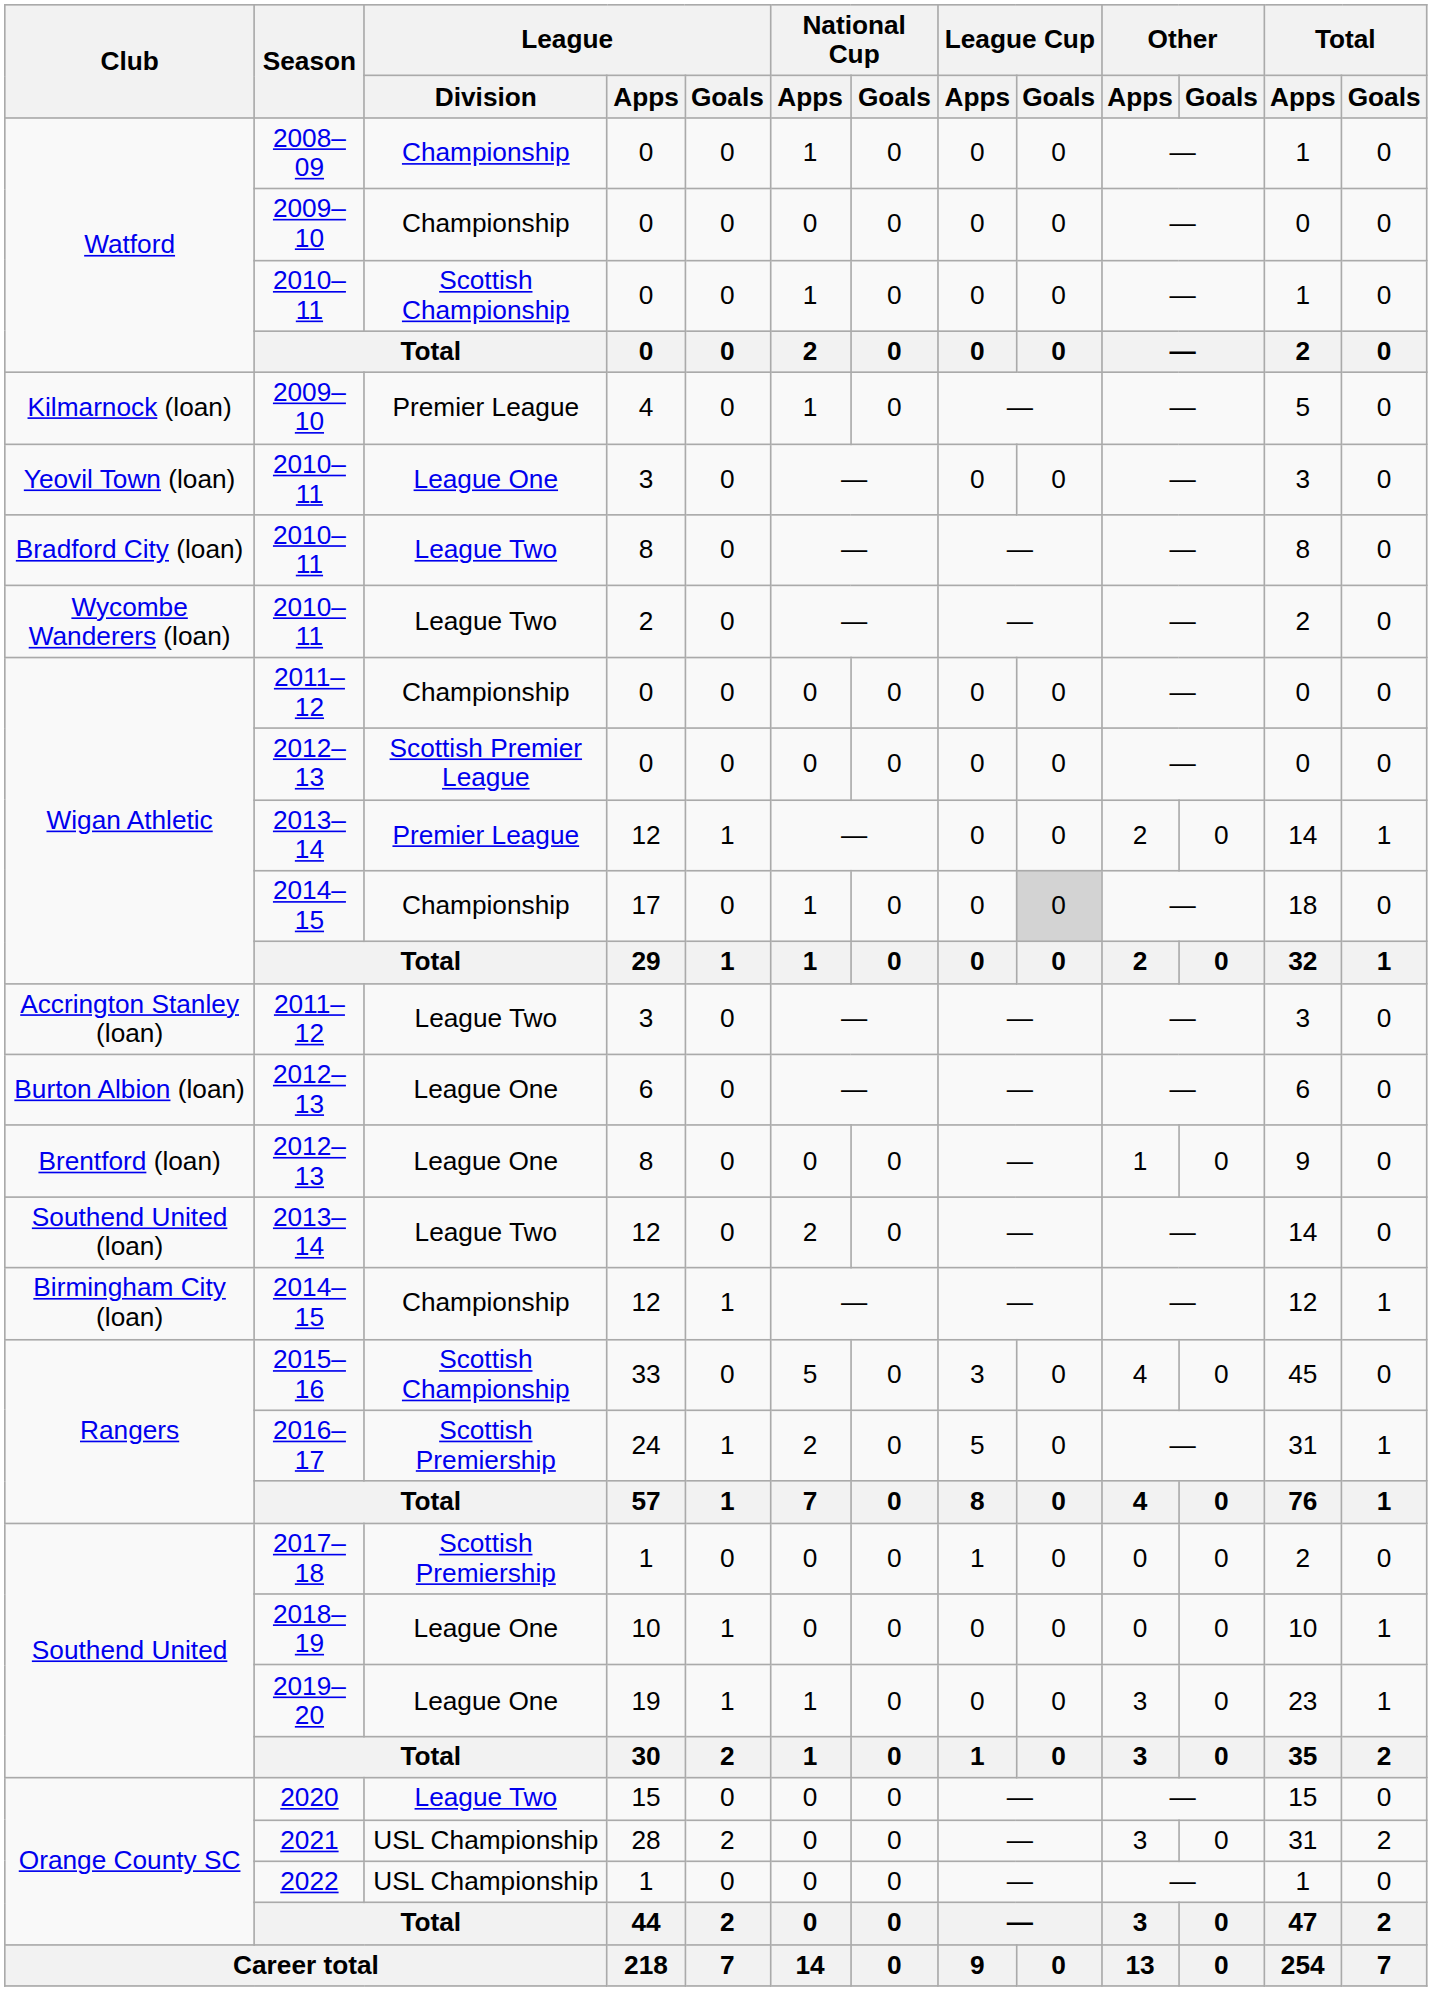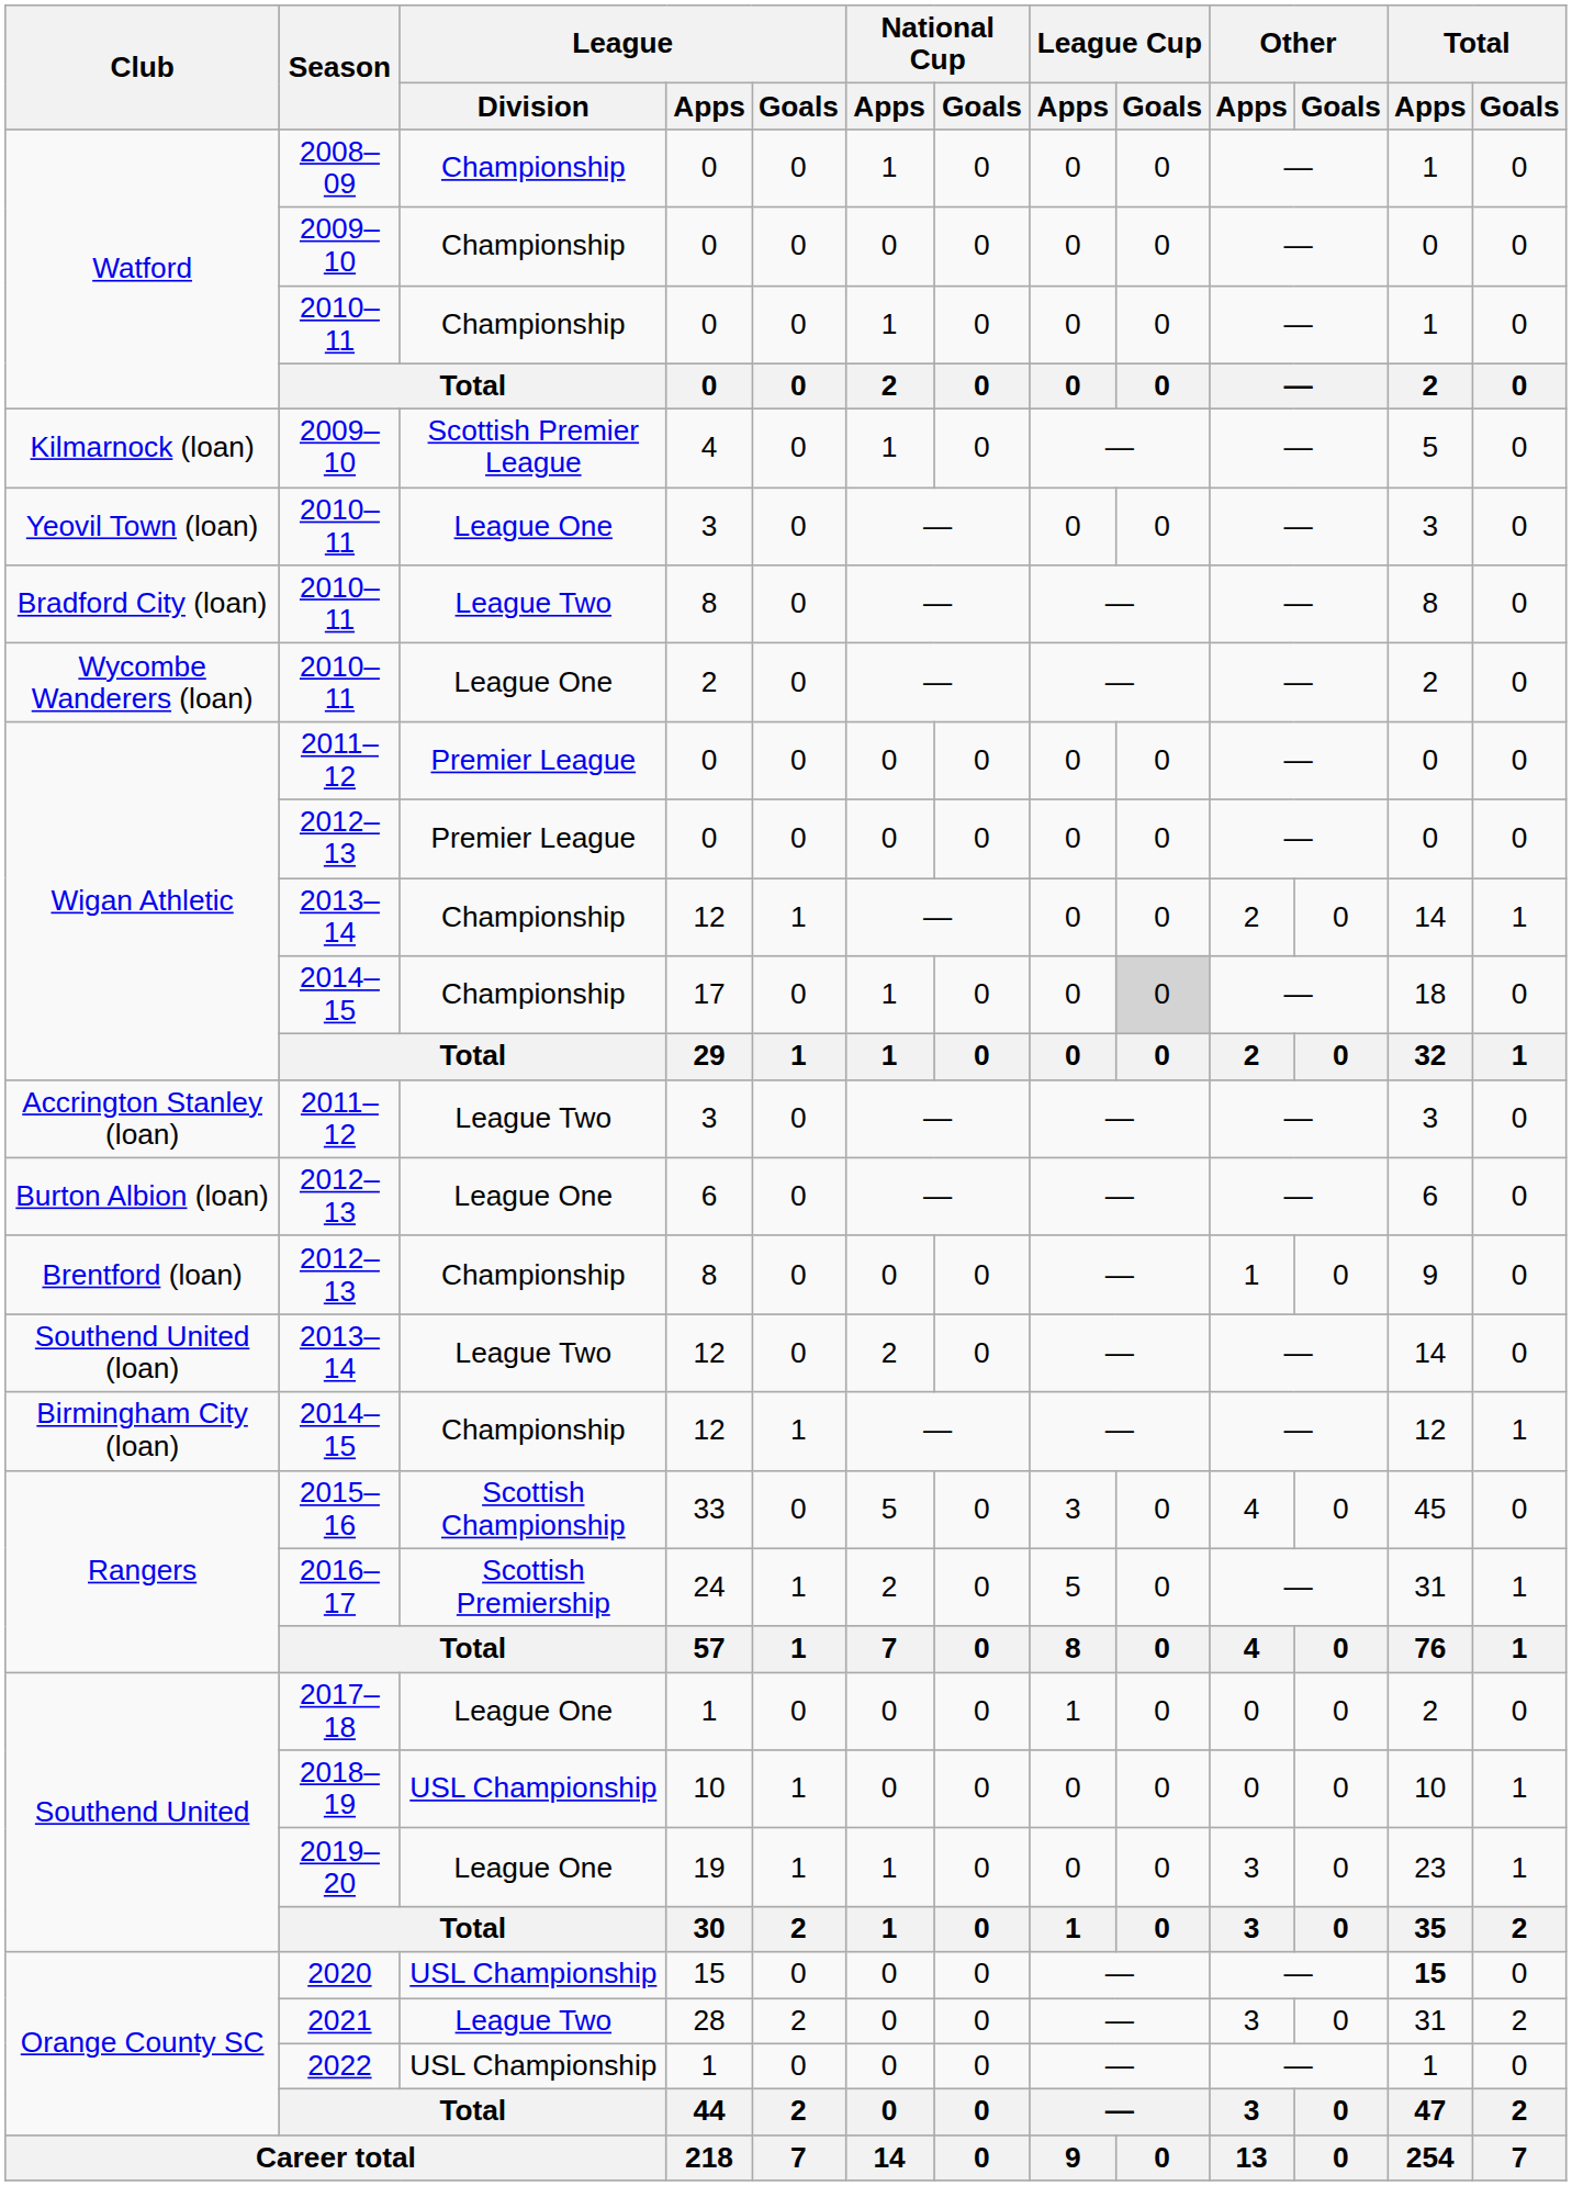Watford / 2010–11 | League / Division: Scottish Championship -> Championship
Kilmarnock (loan) / 2009–10 | League / Division: Premier League -> Scottish Premier League
Wycombe Wanderers (loan) / 2010–11 | League / Division: League Two -> League One
Wigan Athletic / 2011–12 | League / Division: Championship -> Premier League
Wigan Athletic / 2012–13 | League / Division: Scottish Premier League -> Premier League
Wigan Athletic / 2013–14 | League / Division: Premier League -> Championship
Brentford (loan) / 2012–13 | League / Division: League One -> Championship
2017–18 | League / Division: Scottish Premiership -> League One
2018–19 | League / Division: League One -> USL Championship
2020 | League / Division: League Two -> USL Championship
2020 | Total / Apps: normal -> bold
2021 | League / Division: USL Championship -> League Two
